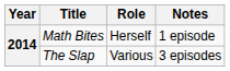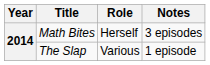Math Bites | Notes: 1 episode -> 3 episodes
The Slap | Notes: 3 episodes -> 1 episode
